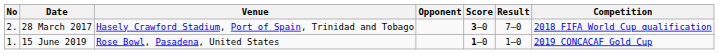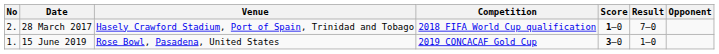columns swapped: Opponent <-> Competition
28 March 2017 | Score: 3–0 -> 1–0
15 June 2019 | Score: 1–0 -> 3–0
